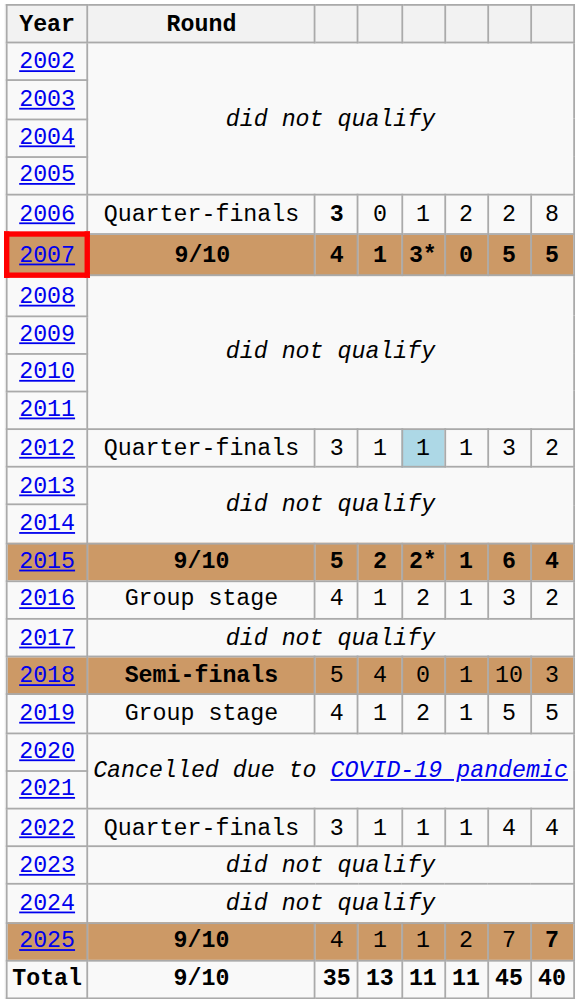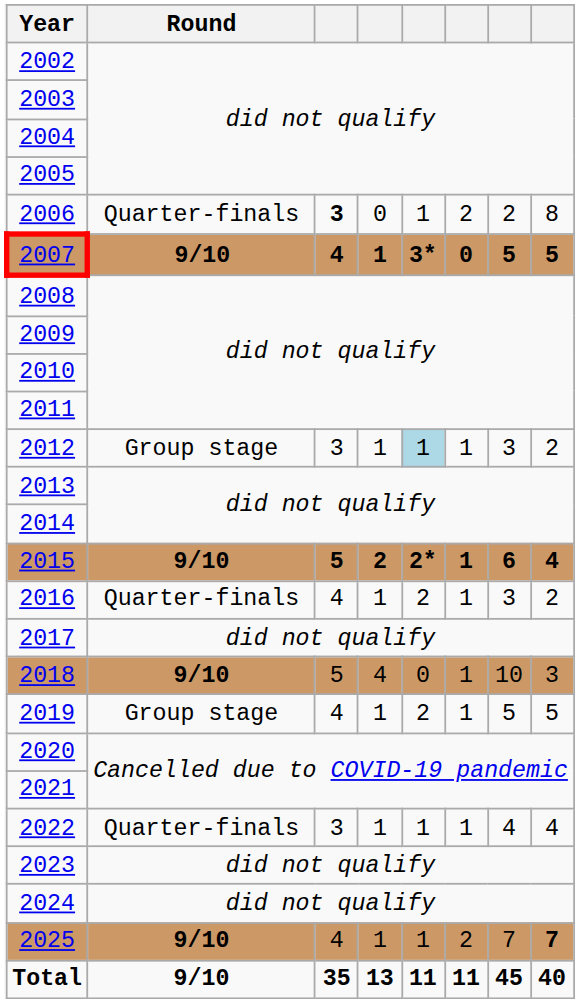2012 | Round: Quarter-finals -> Group stage
2016 | Round: Group stage -> Quarter-finals
2018 | Round: Semi-finals -> 9/10
